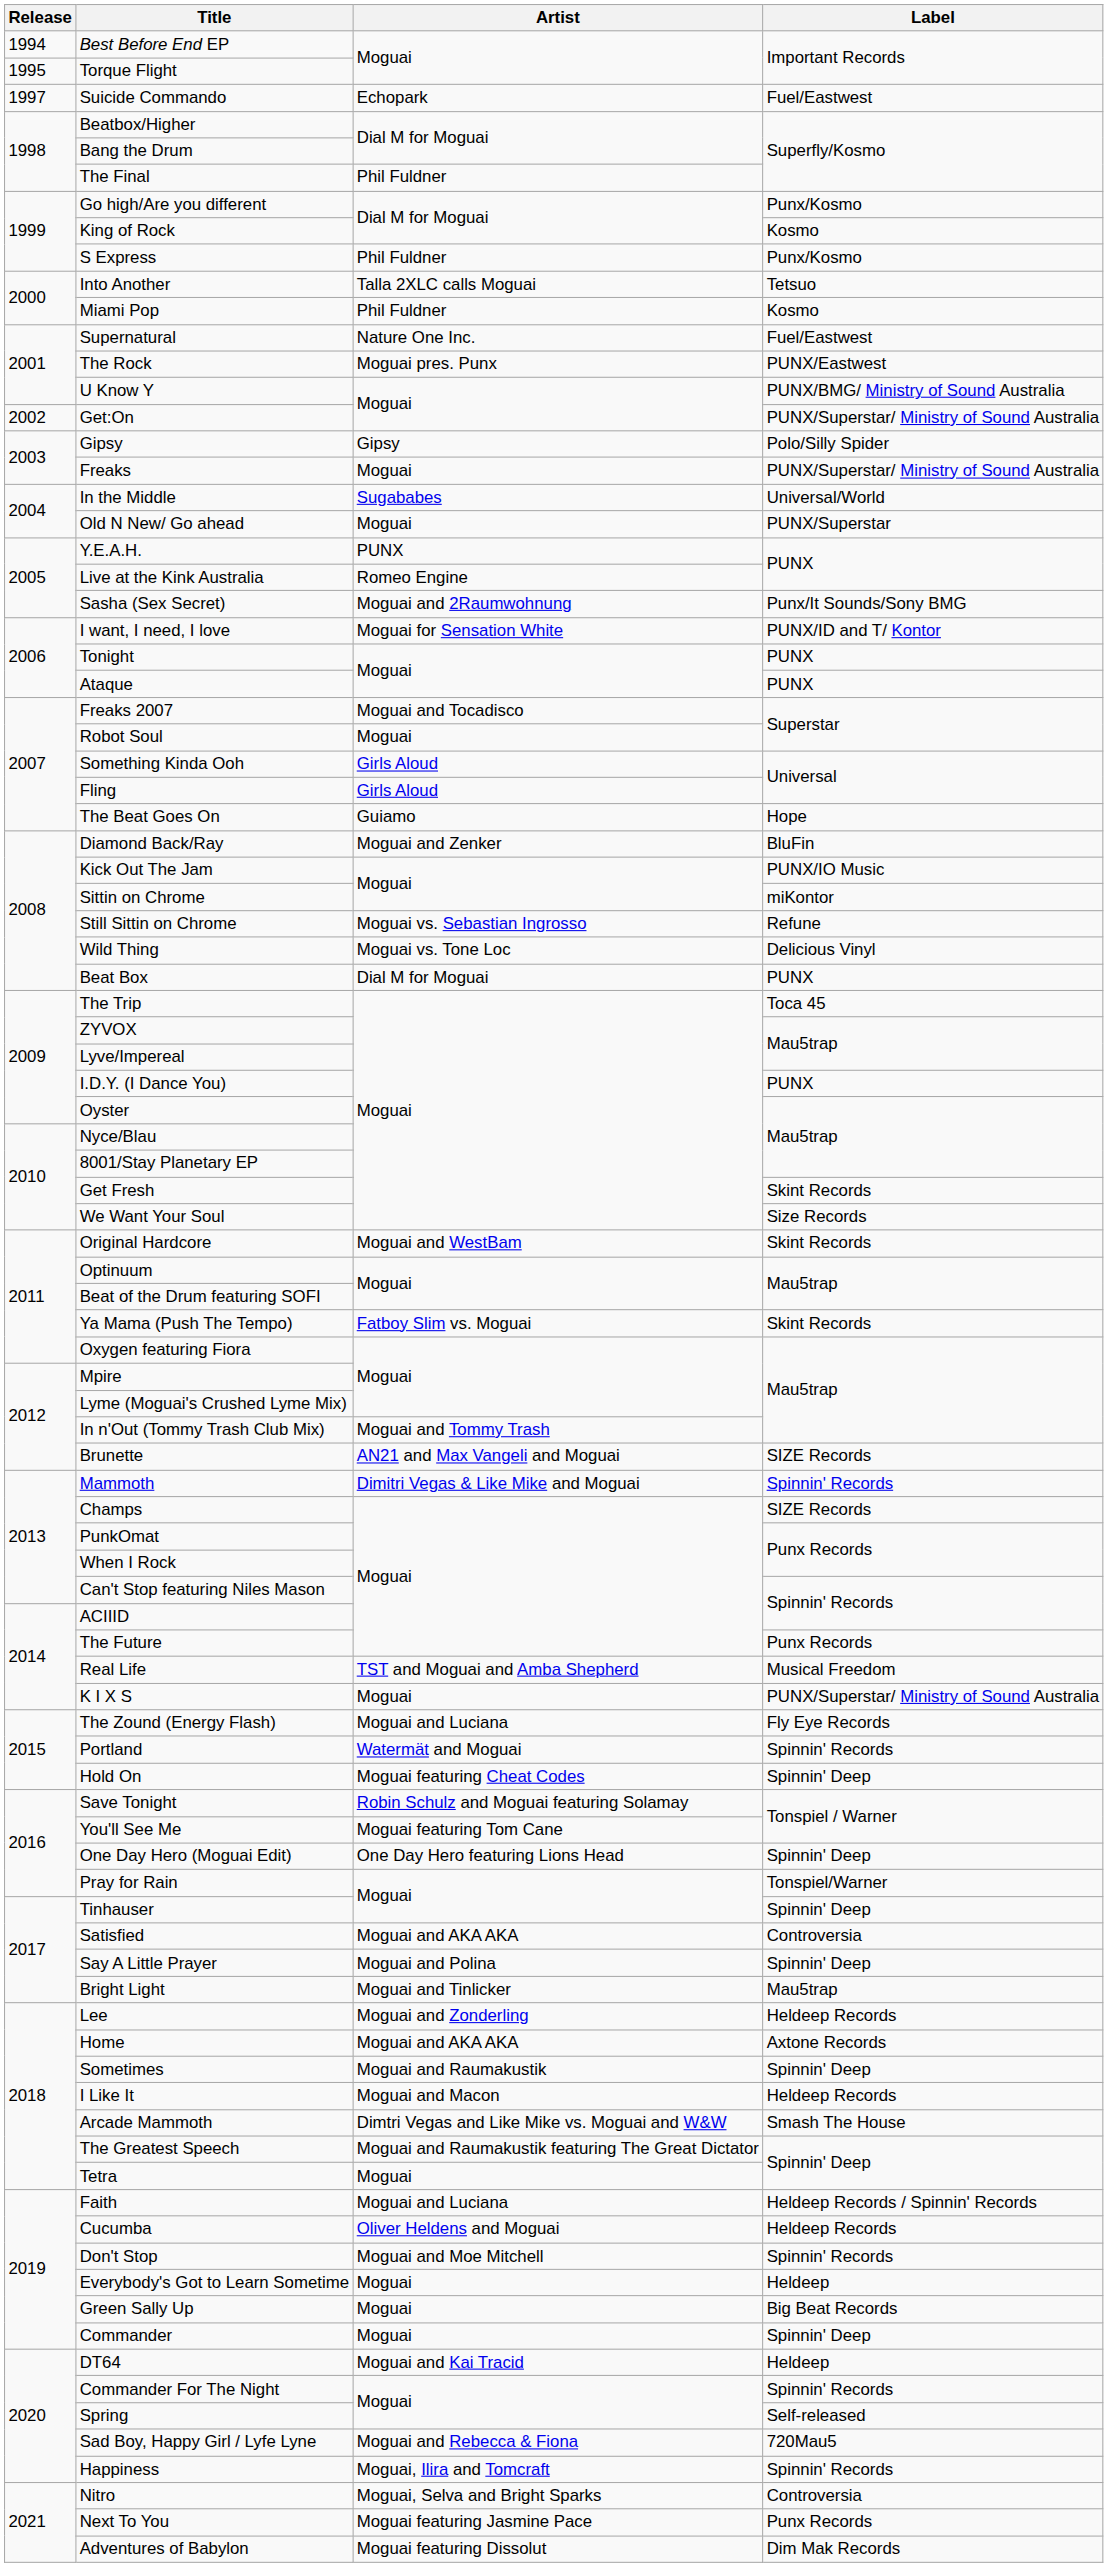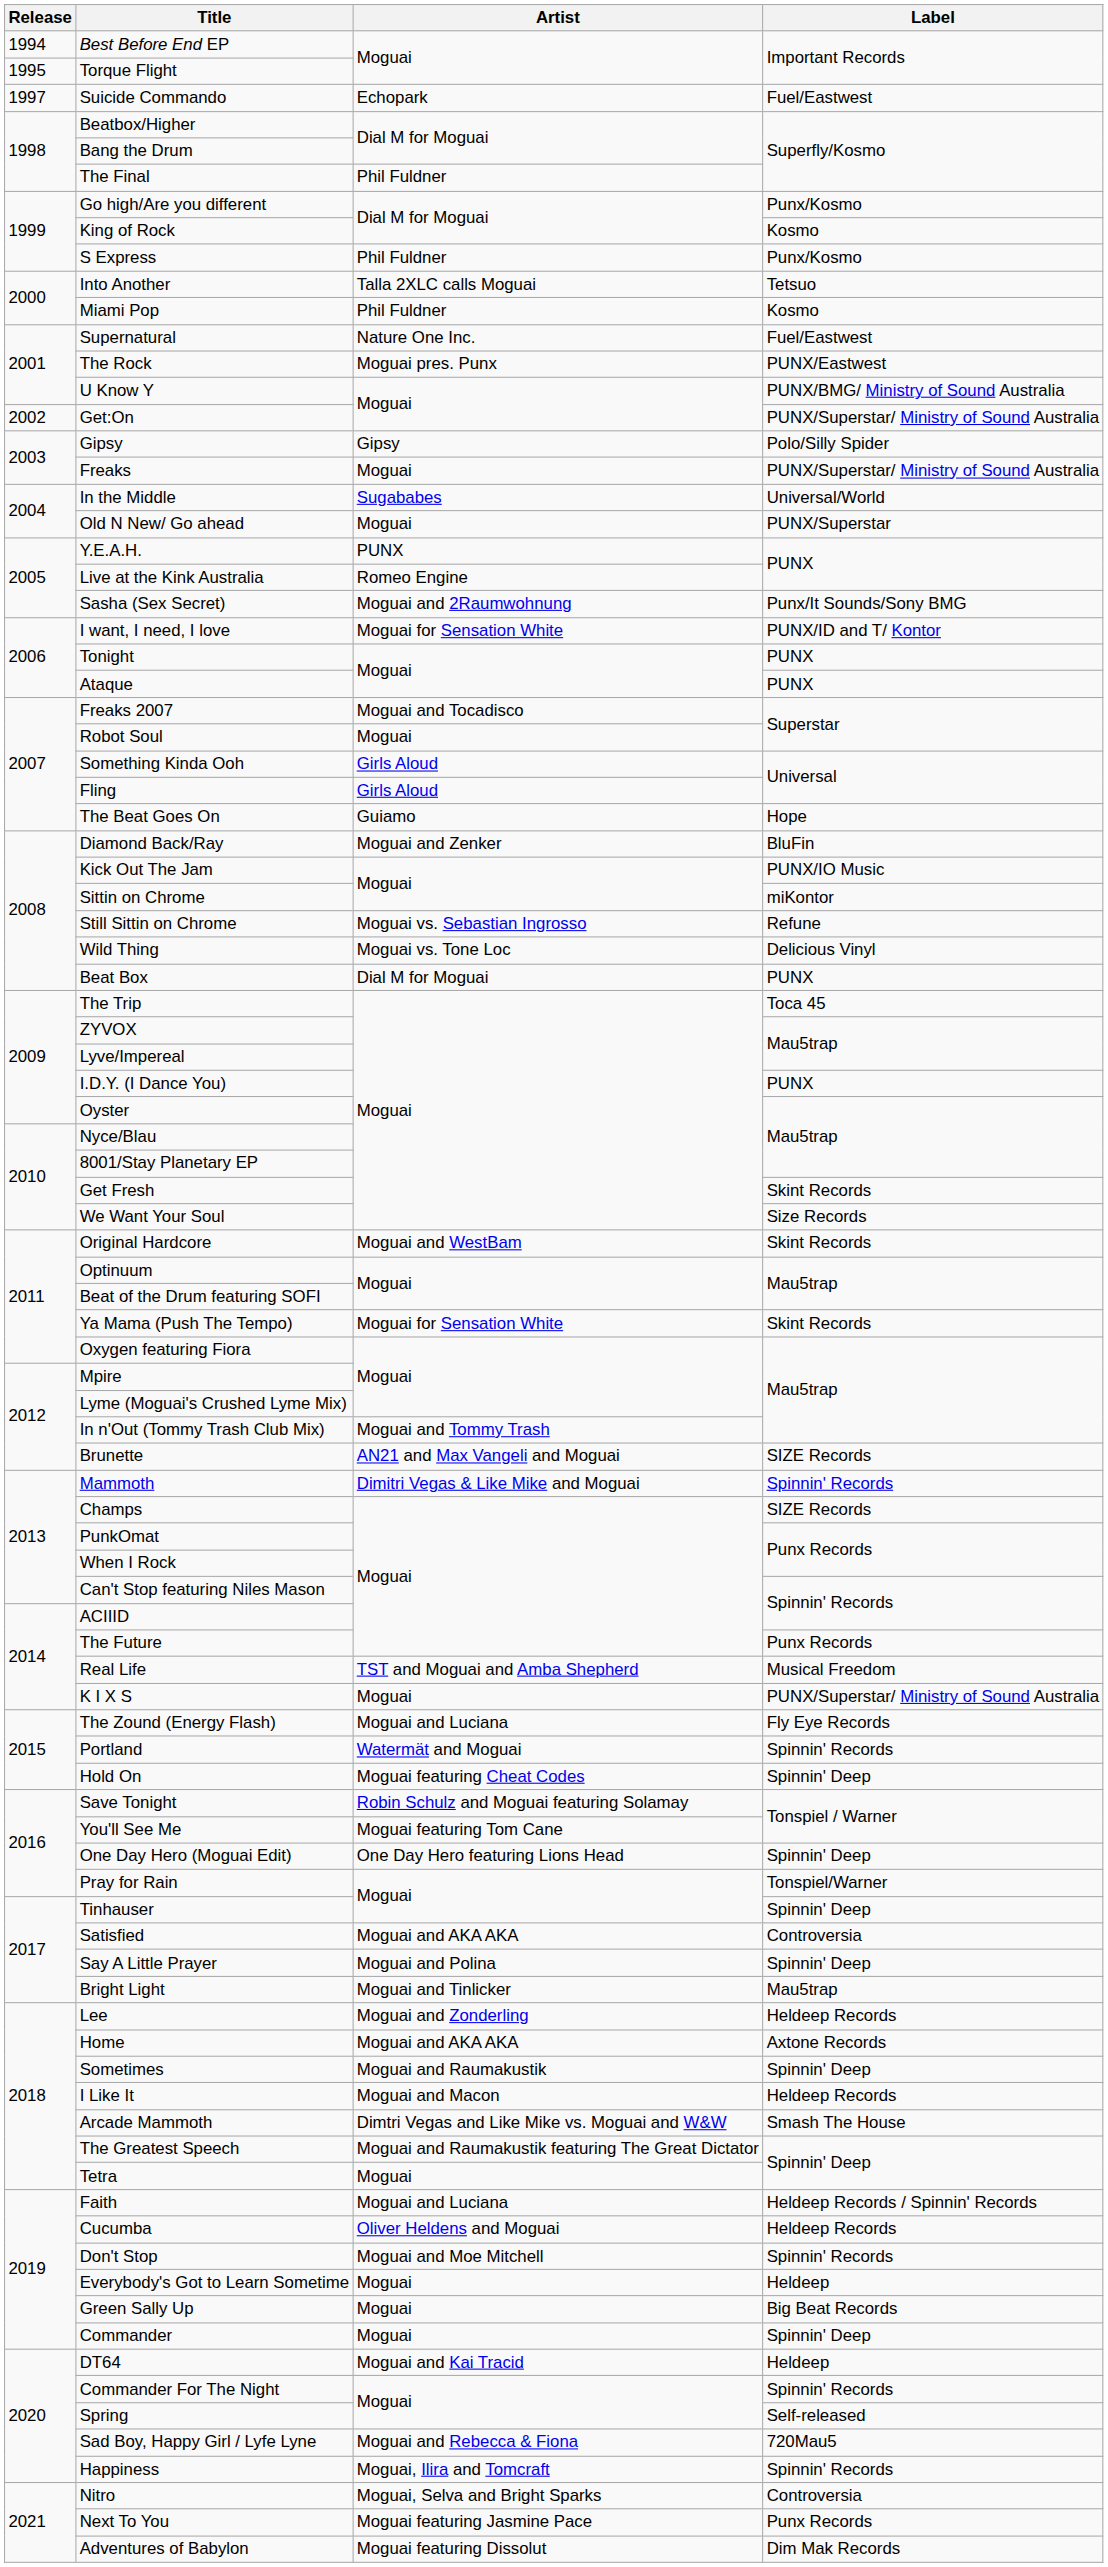Ya Mama (Push The Tempo) | Artist: Fatboy Slim vs. Moguai -> Moguai for Sensation White
